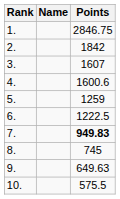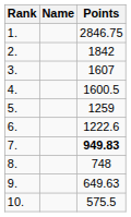4. | Points: 1600.6 -> 1600.5
6. | Points: 1222.5 -> 1222.6
8. | Points: 745 -> 748
